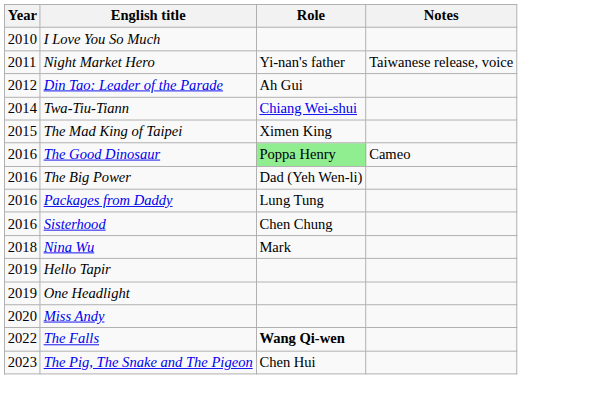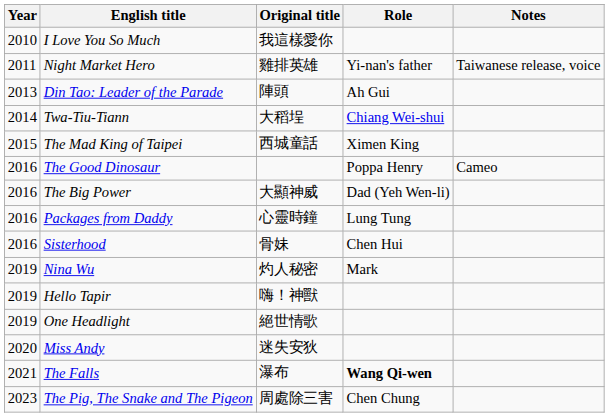+ column: Original title | 我這樣愛你 | 雞排英雄 | 陣頭 | 大稻埕 | 西城童話 | 大顯神威 | 心靈時鐘 | 骨妹 | 灼人秘密 | 嗨！神獸 | 絕世情歌 | 迷失安狄 | 瀑布 | 周處除三害
Din Tao: Leader of the Parade | Year: 2012 -> 2013
The Good Dinosaur | Role: lightgreen background -> no background
Sisterhood | Role: Chen Chung -> Chen Hui
Nina Wu | Year: 2018 -> 2019
The Falls | Year: 2022 -> 2021
The Pig, The Snake and The Pigeon | Role: Chen Hui -> Chen Chung
